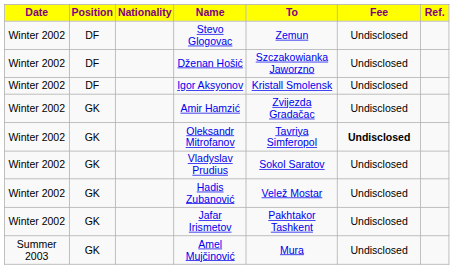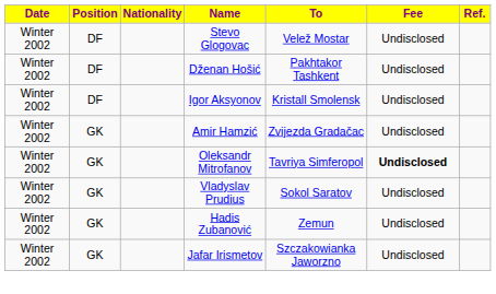Stevo Glogovac | To: Zemun -> Velež Mostar
Dženan Hošić | To: Szczakowianka Jaworzno -> Pakhtakor Tashkent
Hadis Zubanović | To: Velež Mostar -> Zemun
Jafar Irismetov | To: Pakhtakor Tashkent -> Szczakowianka Jaworzno
- row: Summer 2003 | GK | Amel Mujčinović | Mura | Undisclosed
